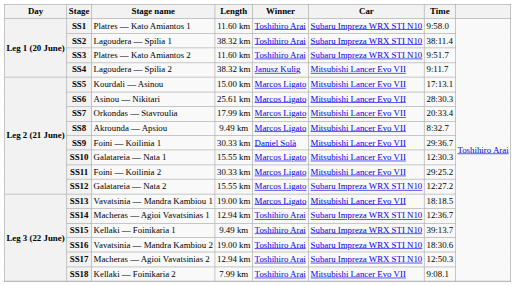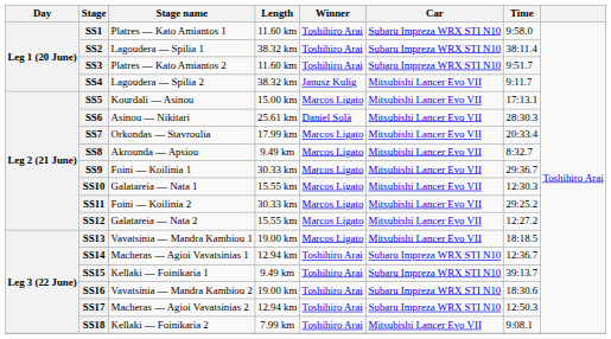SS6 | Winner: Marcos Ligato -> Daniel Solà
SS9 | Winner: Daniel Solà -> Marcos Ligato
SS12 | Car: Subaru Impreza WRX STI N10 -> Mitsubishi Lancer Evo VII
